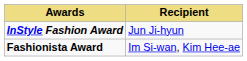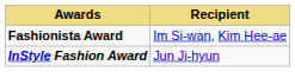rows swapped: Fashionista Award <-> InStyle Fashion Award
